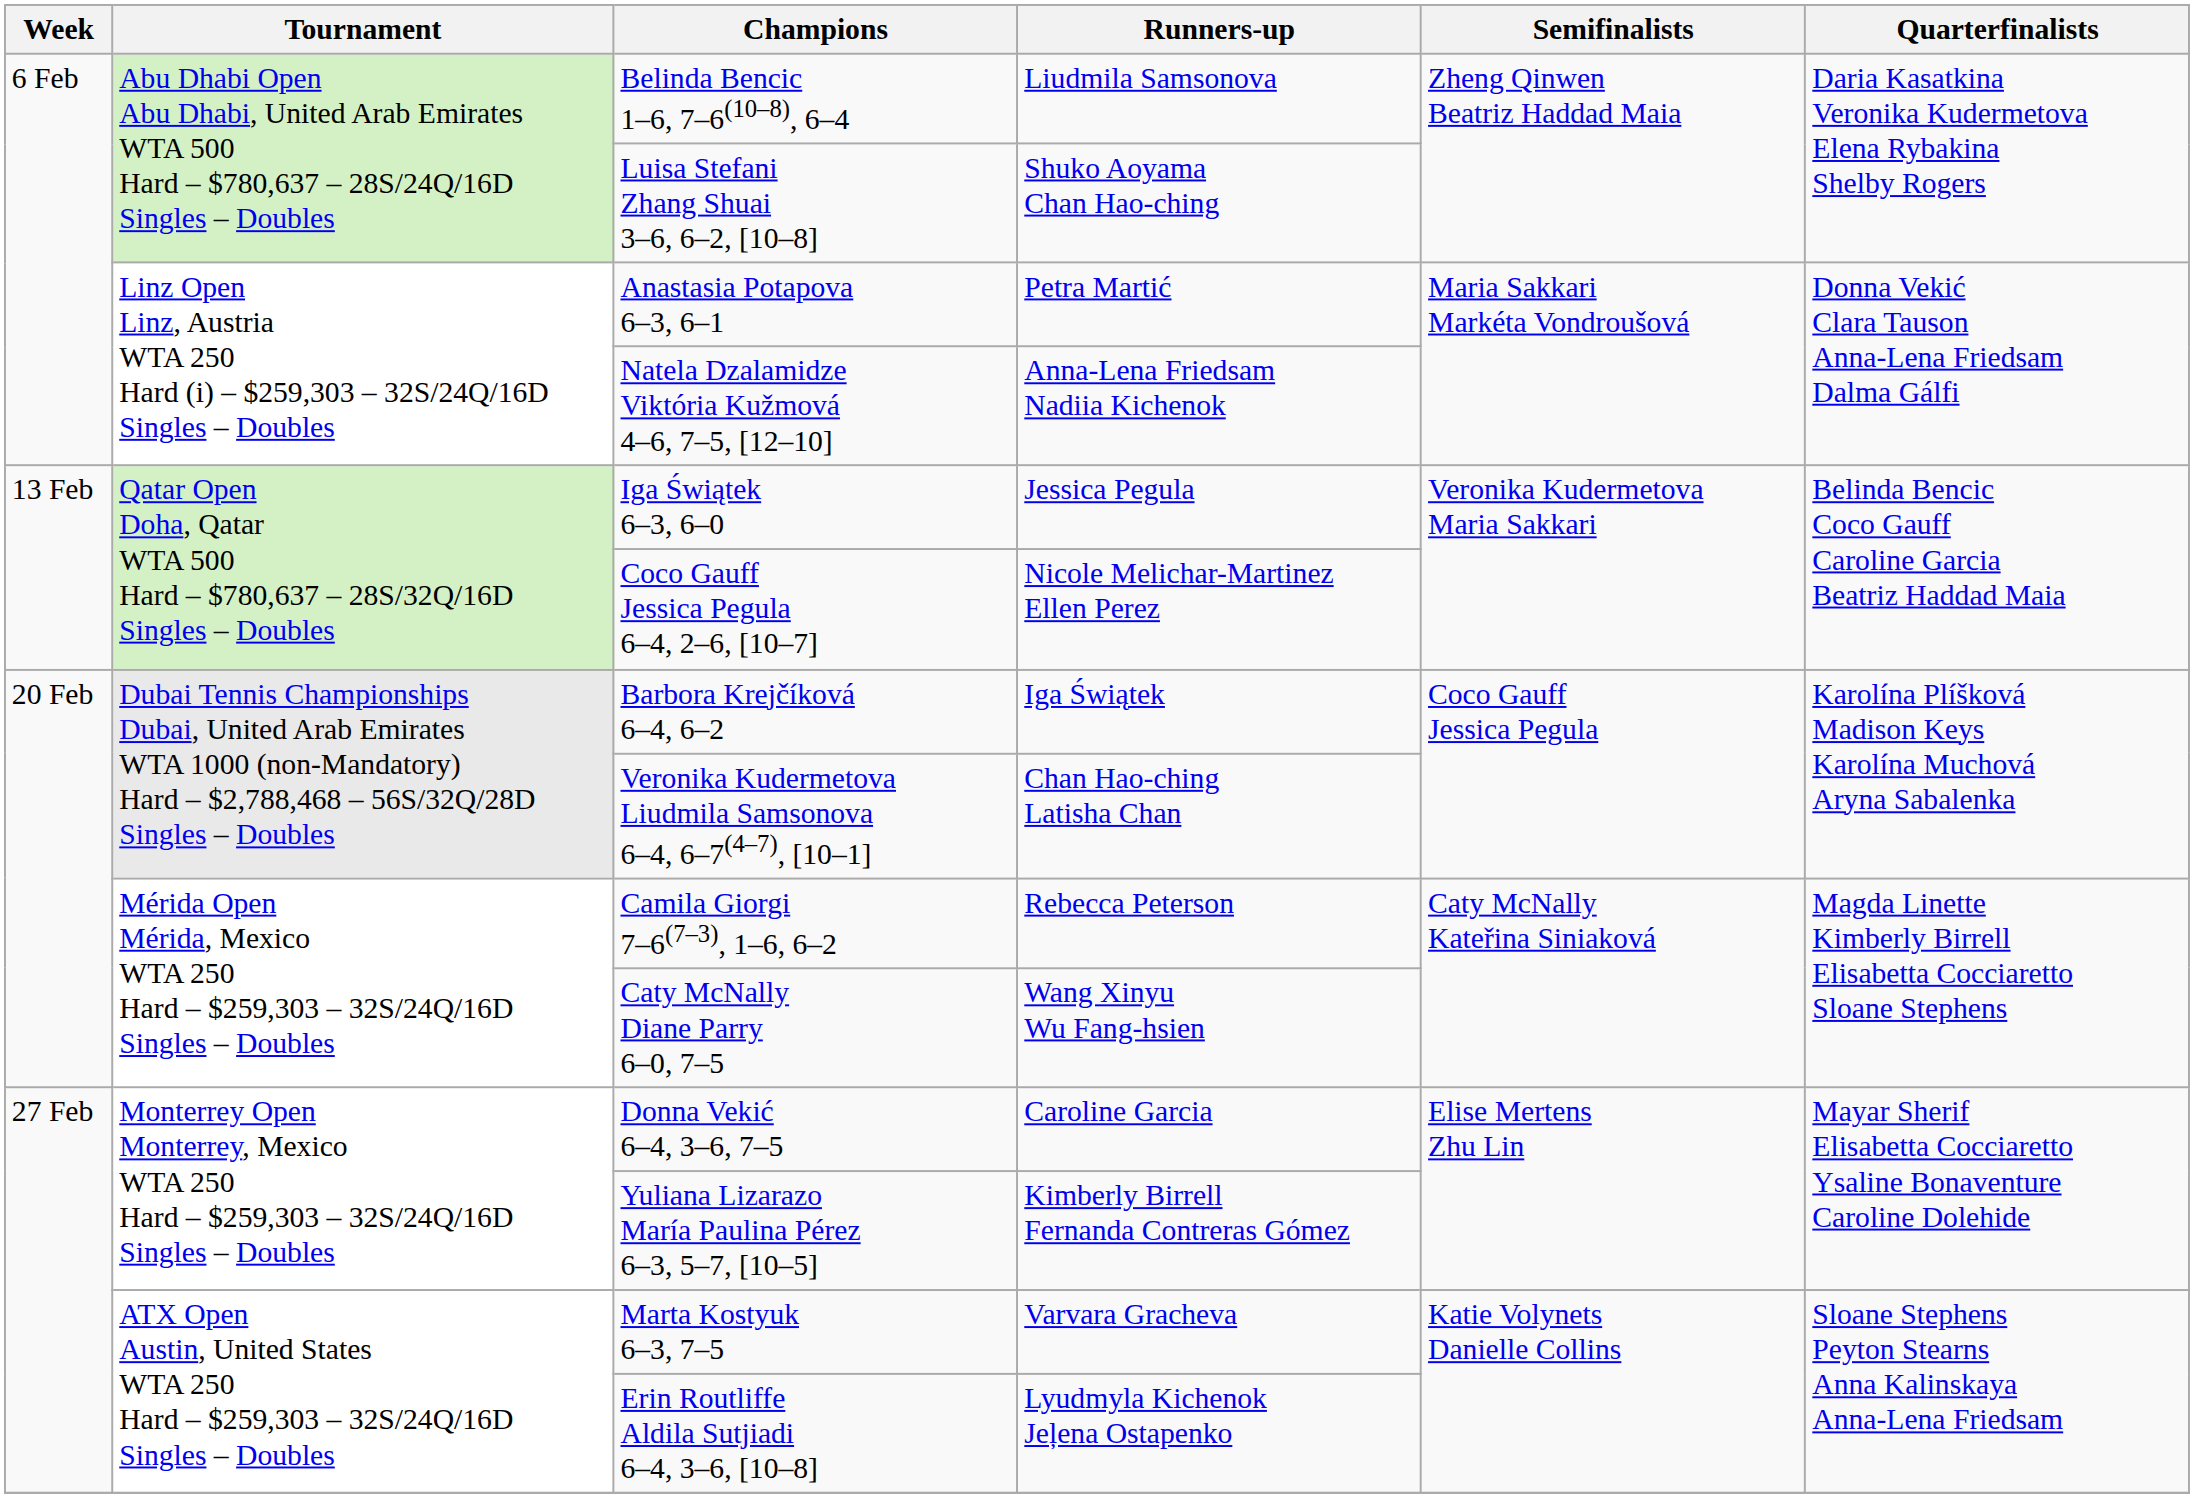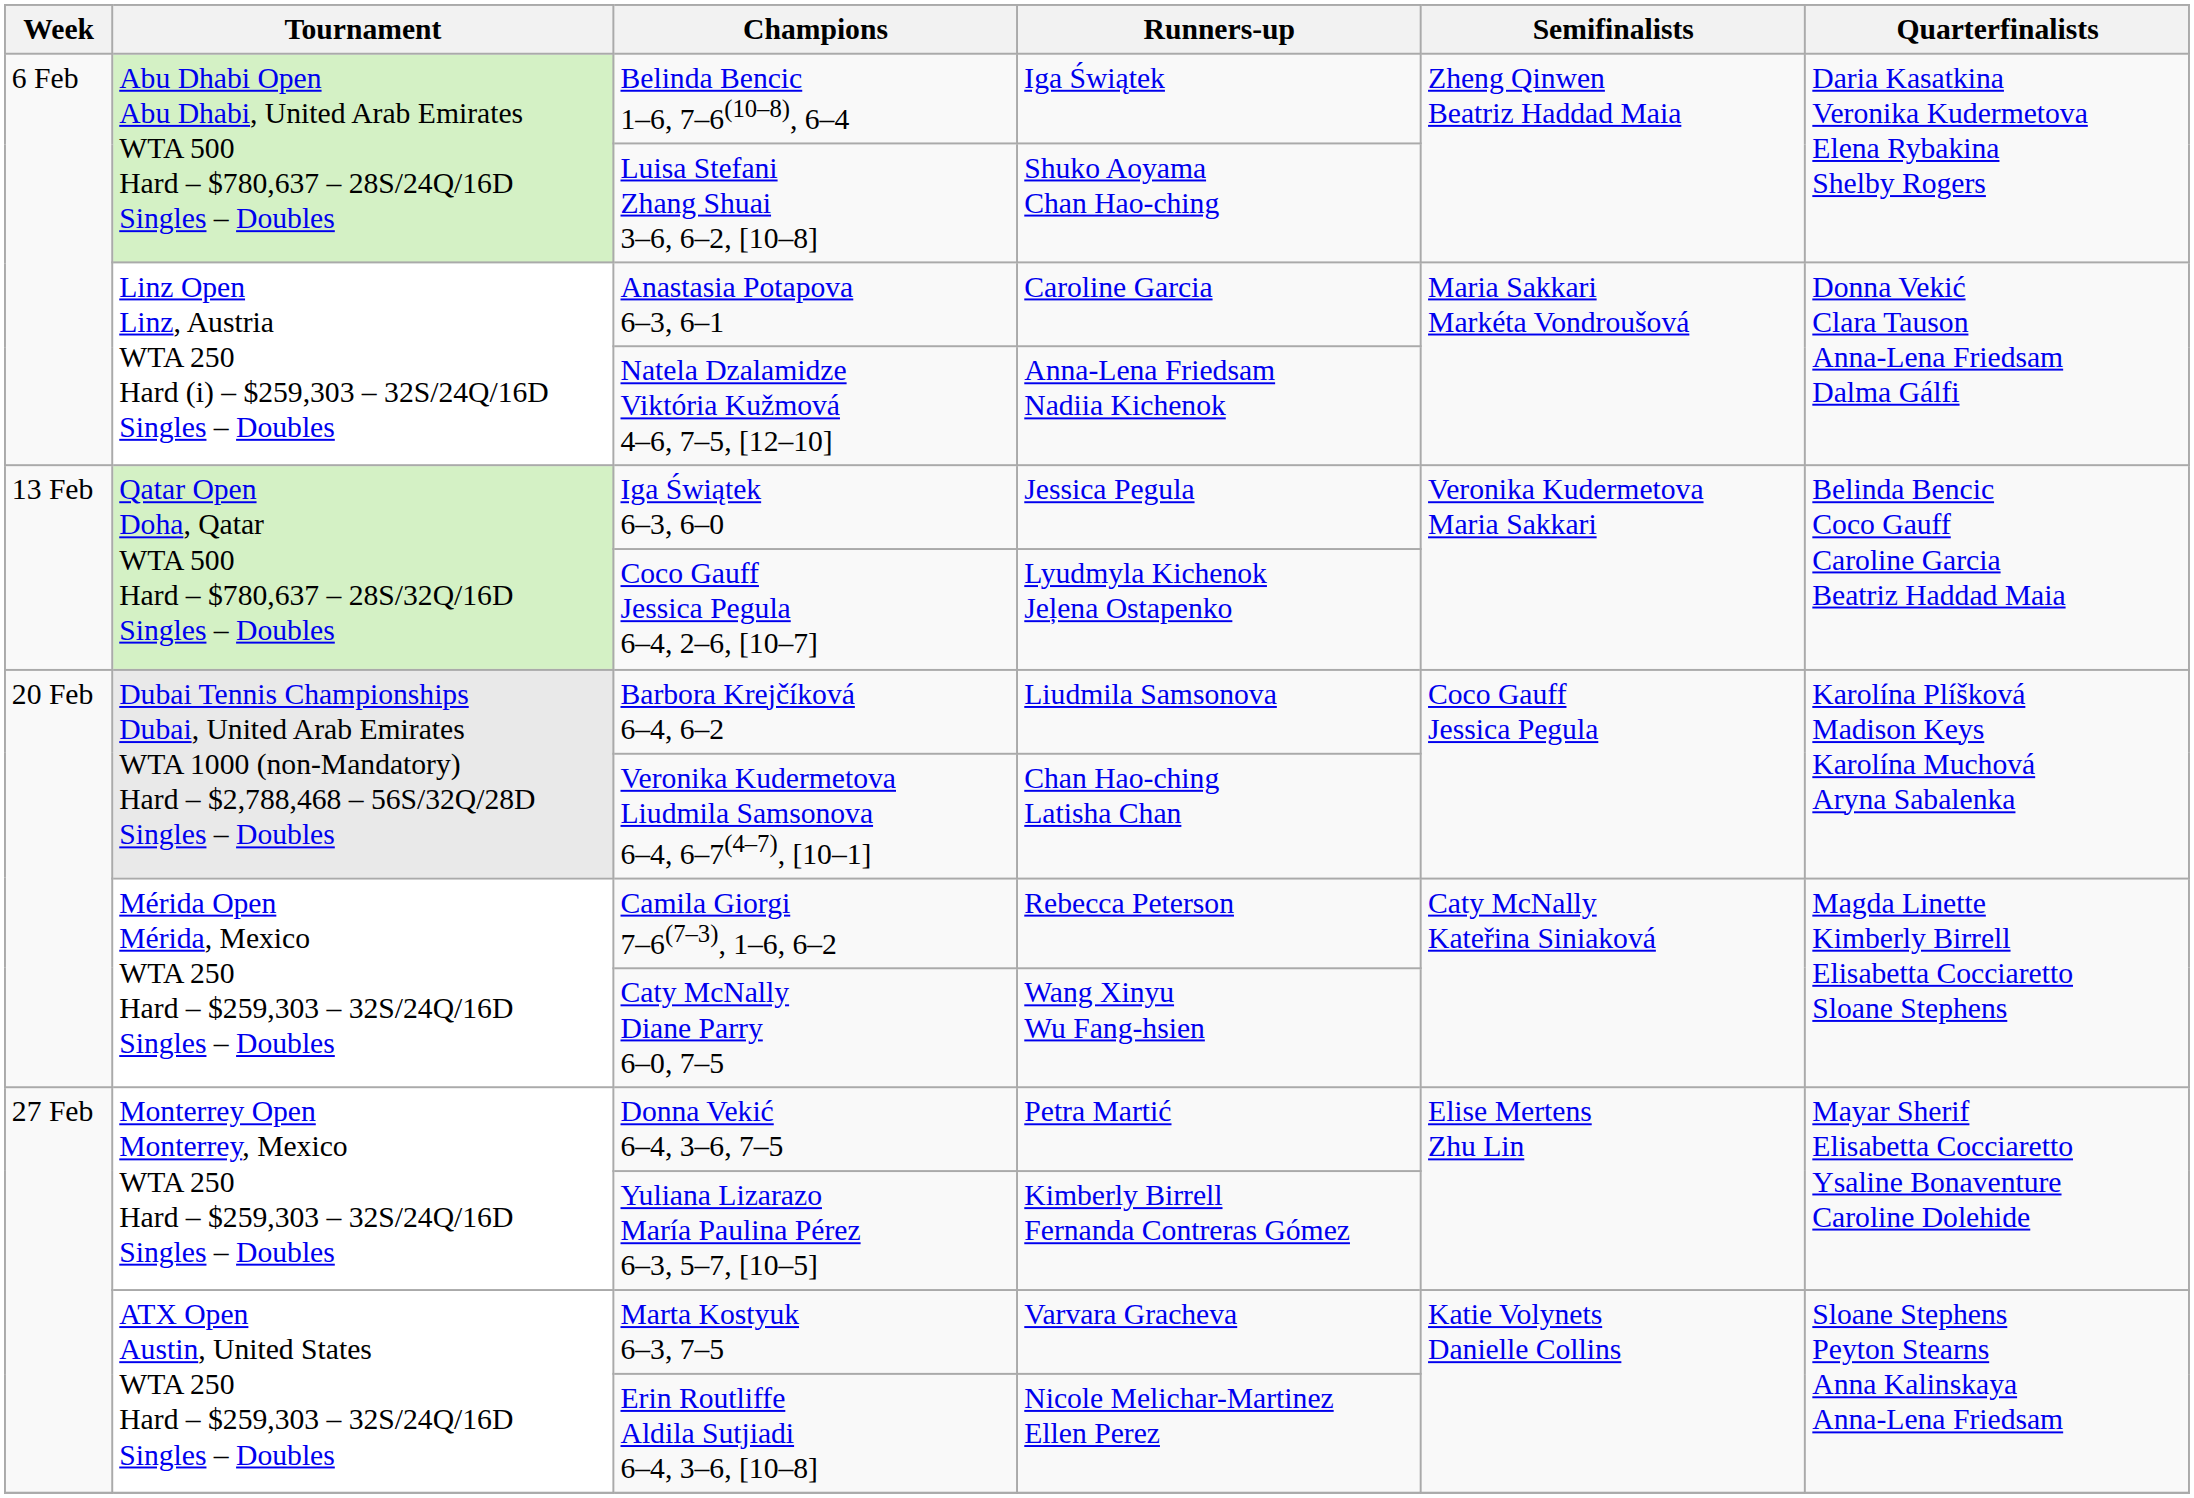Belinda Bencic 1–6, 7–6(10–8), 6–4 | Runners-up: Liudmila Samsonova -> Iga Świątek
Anastasia Potapova 6–3, 6–1 | Runners-up: Petra Martić -> Caroline Garcia
Coco Gauff Jessica Pegula 6–4, 2–6, [10–7] | Runners-up: Nicole Melichar-Martinez Ellen Perez -> Lyudmyla Kichenok Jeļena Ostapenko
Barbora Krejčíková 6–4, 6–2 | Runners-up: Iga Świątek -> Liudmila Samsonova
Donna Vekić 6–4, 3–6, 7–5 | Runners-up: Caroline Garcia -> Petra Martić
Erin Routliffe Aldila Sutjiadi 6–4, 3–6, [10–8] | Runners-up: Lyudmyla Kichenok Jeļena Ostapenko -> Nicole Melichar-Martinez Ellen Perez
